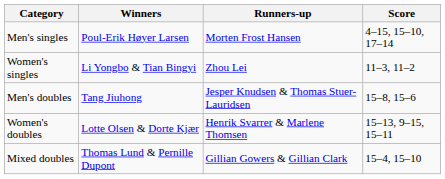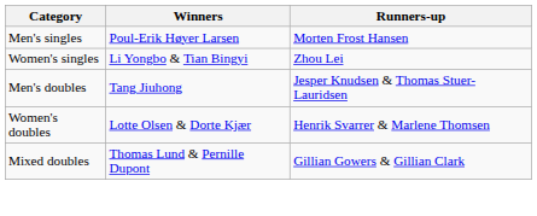- column: Score | 4–15, 15–10, 17–14 | 11–3, 11–2 | 15–8, 15–6 | 15–13, 9–15, 15–11 | 15–4, 15–10
